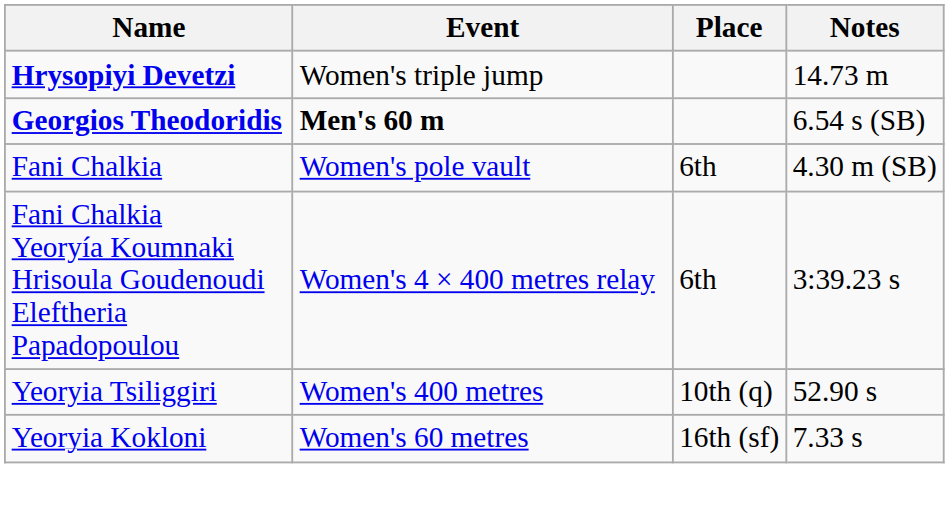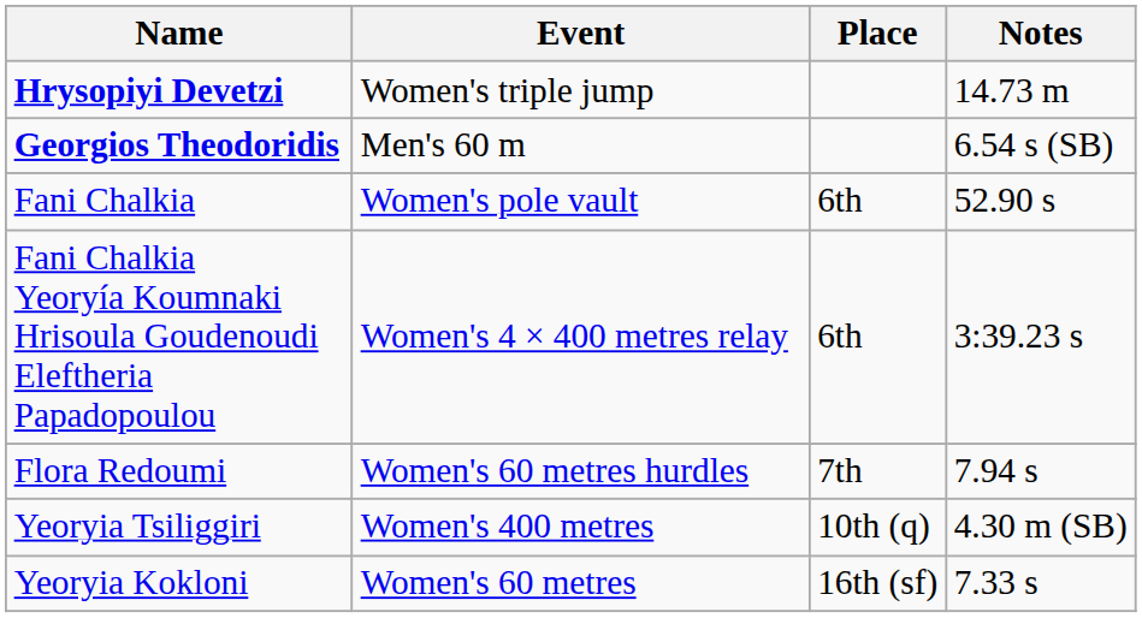Georgios Theodoridis | Event: bold -> normal
Fani Chalkia | Notes: 4.30 m (SB) -> 52.90 s
+ row: Flora Redoumi | Women's 60 metres hurdles | 7th | 7.94 s
Yeoryia Tsiliggiri | Notes: 52.90 s -> 4.30 m (SB)
